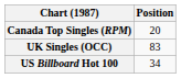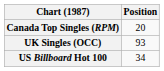UK Singles (OCC) | Position: 83 -> 93
